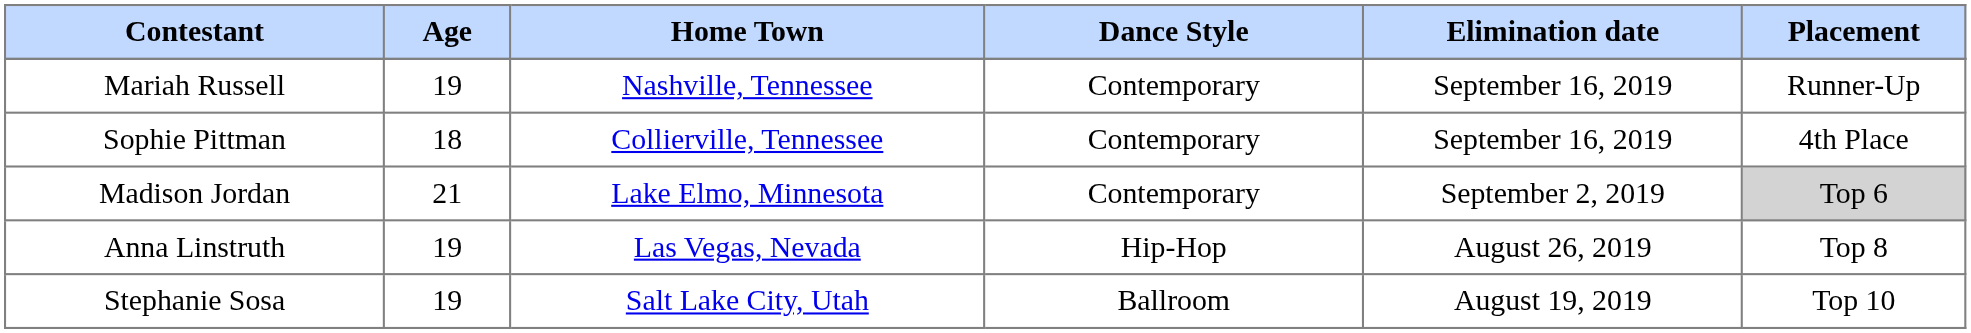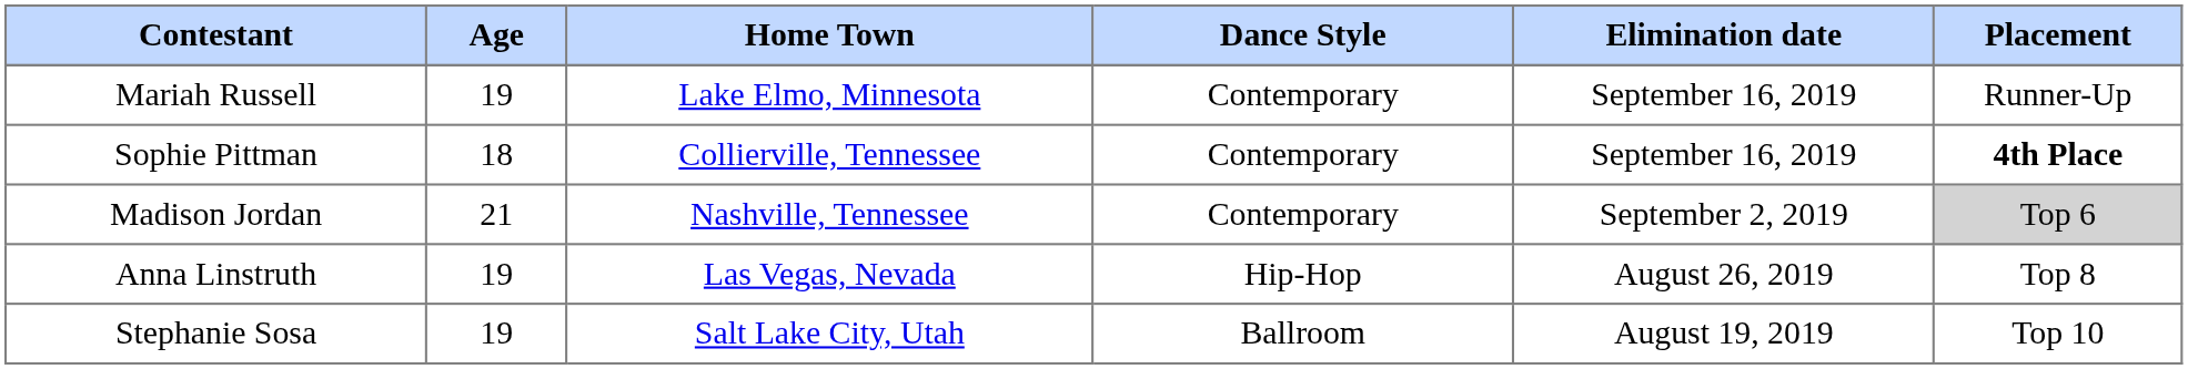Mariah Russell | Home Town: Nashville, Tennessee -> Lake Elmo, Minnesota
Sophie Pittman | Placement: normal -> bold
Madison Jordan | Home Town: Lake Elmo, Minnesota -> Nashville, Tennessee
